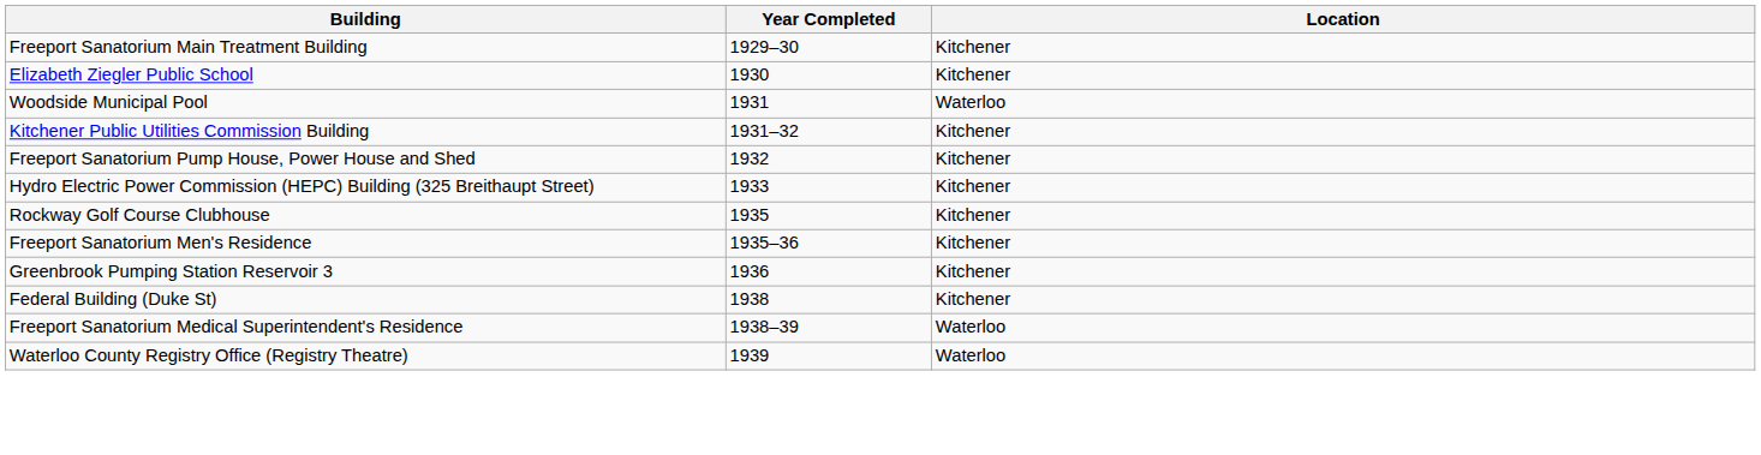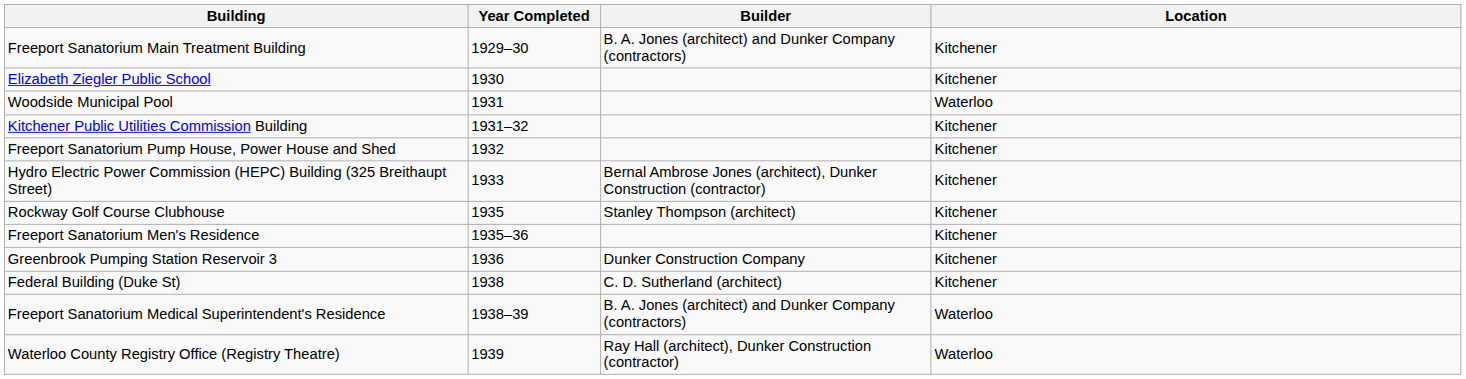+ column: Builder | B. A. Jones (architect) and Dunker Company (contractors) | Bernal Ambrose Jones (architect), Dunker Construction (contractor) | Stanley Thompson (architect) | Dunker Construction Company | C. D. Sutherland (architect) | B. A. Jones (architect) and Dunker Company (contractors) | Ray Hall (architect), Dunker Construction (contractor)
